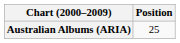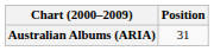Australian Albums (ARIA) | Position: 25 -> 31
